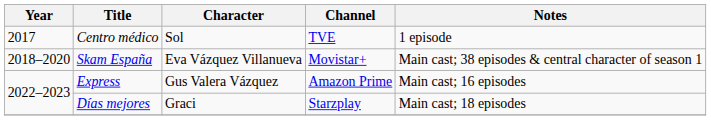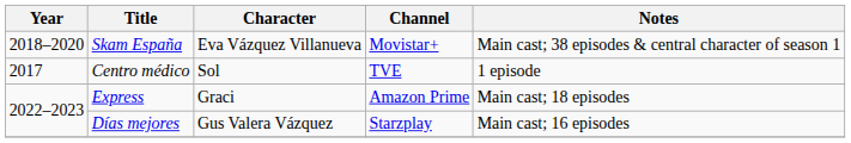rows swapped: Centro médico <-> Skam España
Express | Character: Gus Valera Vázquez -> Graci
Express | Notes: Main cast; 16 episodes -> Main cast; 18 episodes
Días mejores | Character: Graci -> Gus Valera Vázquez
Días mejores | Notes: Main cast; 18 episodes -> Main cast; 16 episodes
